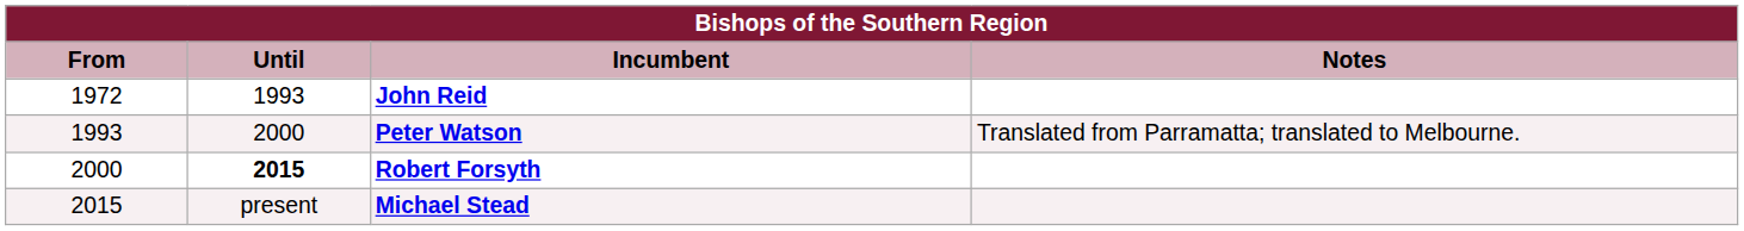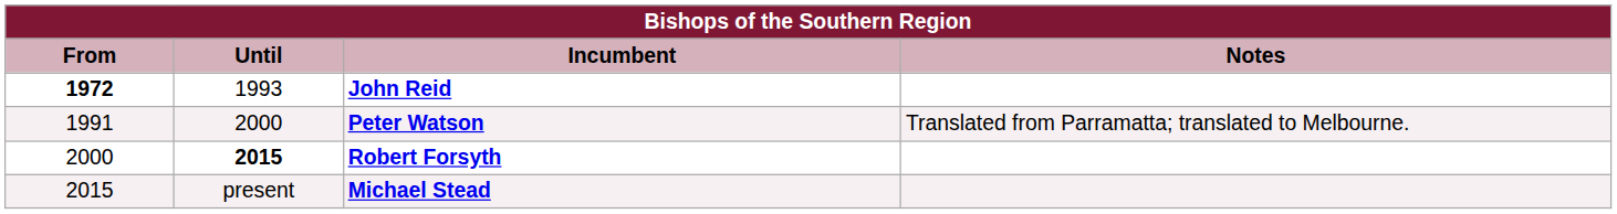John Reid | From: normal -> bold
Peter Watson | From: 1993 -> 1991
